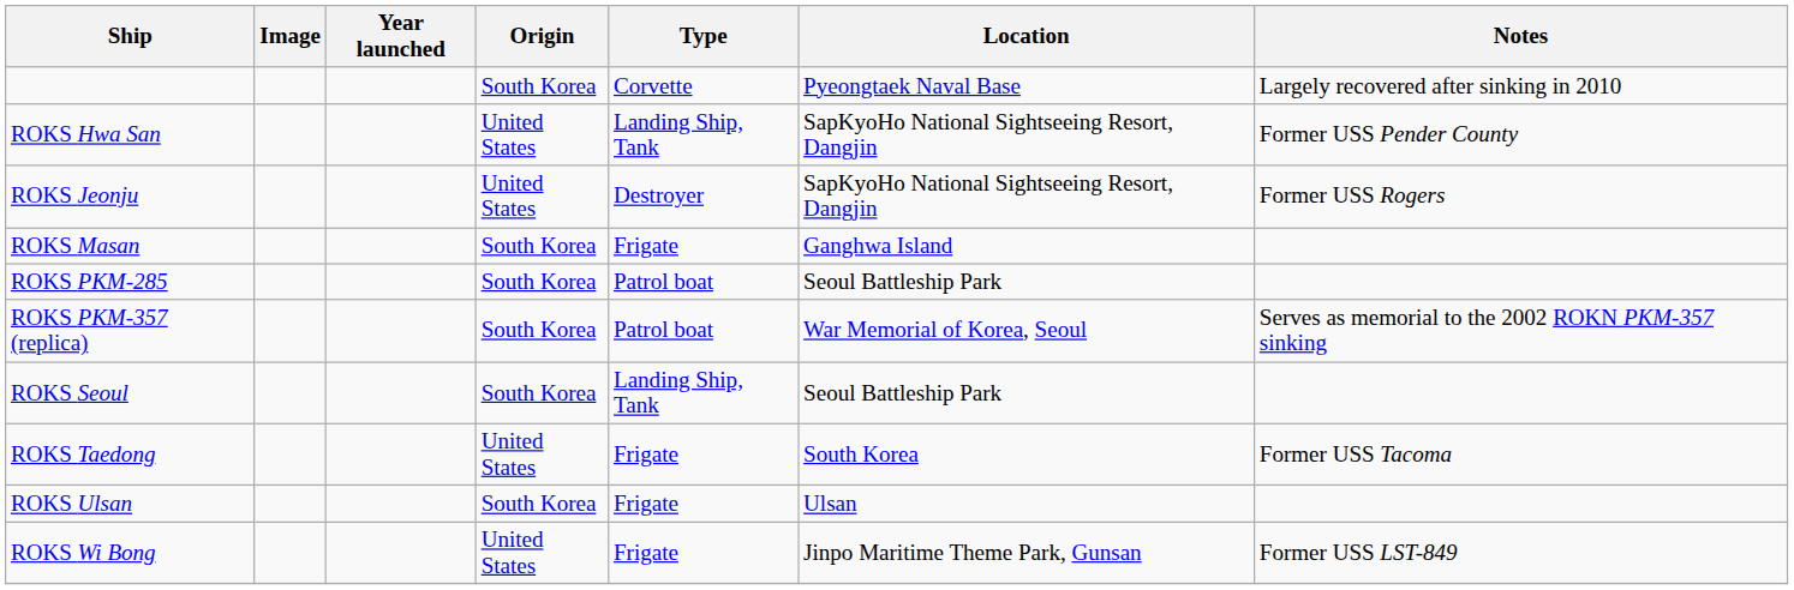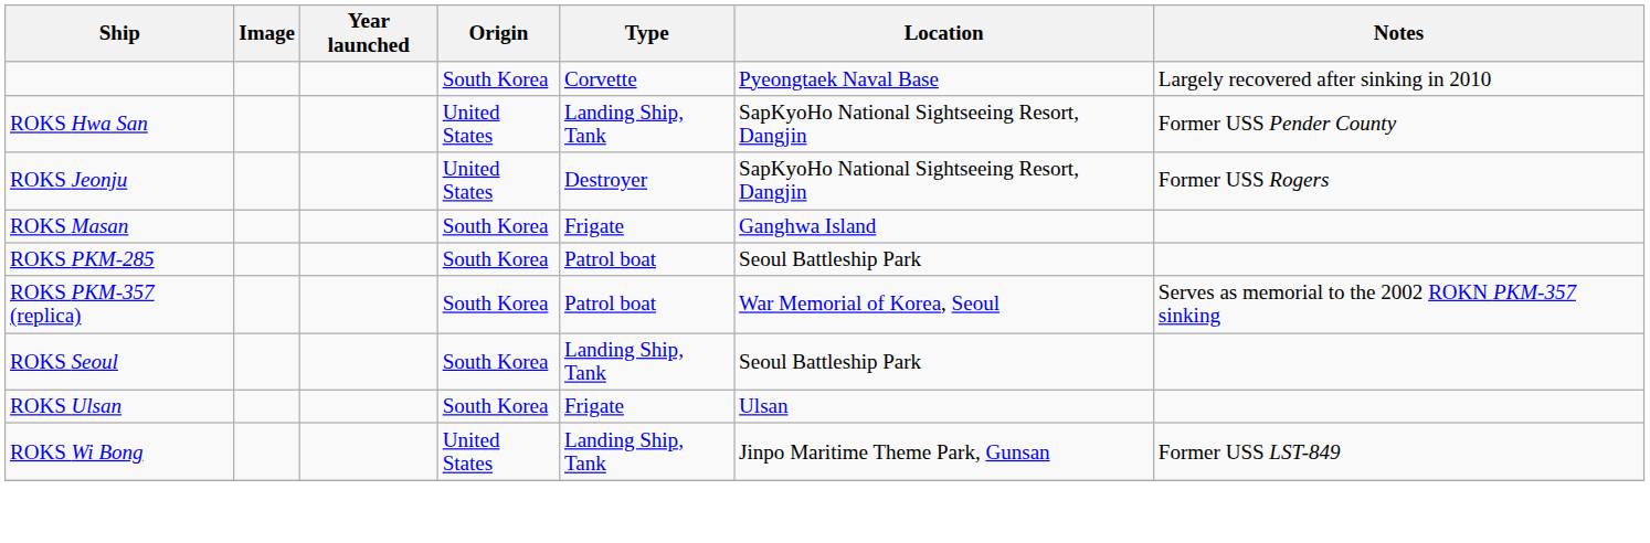- row: ROKS Taedong | United States | Frigate | South Korea | Former USS Tacoma
ROKS Wi Bong | Type: Frigate -> Landing Ship, Tank
